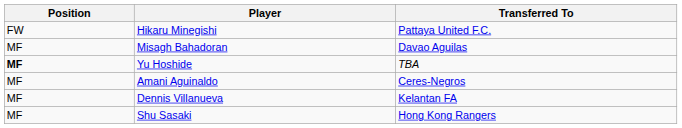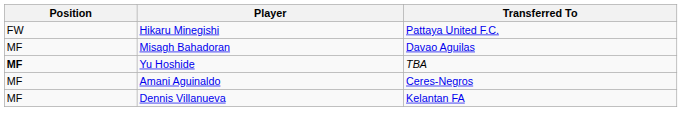- row: MF | Shu Sasaki | Hong Kong Rangers
